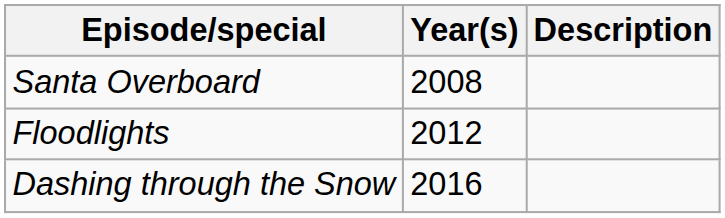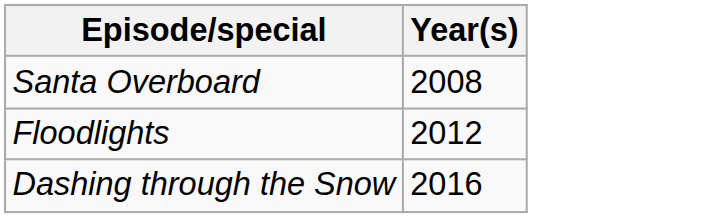- column: Description
